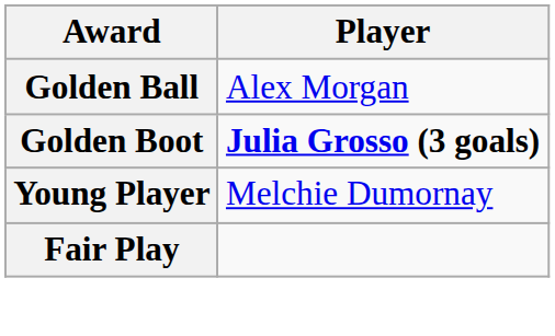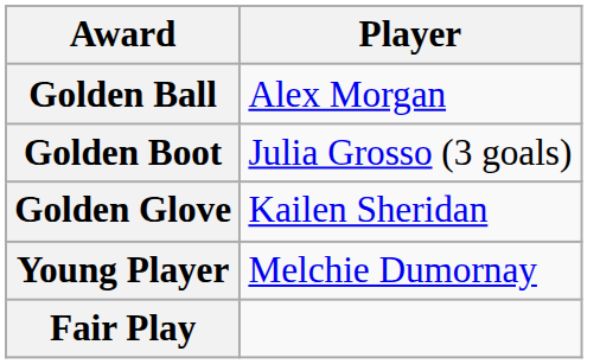Golden Boot | Player: bold -> normal
+ row: Golden Glove | Kailen Sheridan
